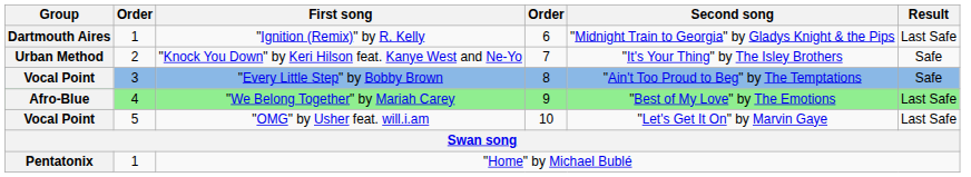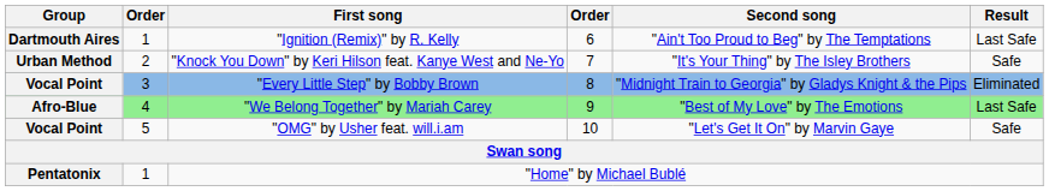"Ignition (Remix)" by R. Kelly | Second song: "Midnight Train to Georgia" by Gladys Knight & the Pips -> "Ain't Too Proud to Beg" by The Temptations
"Every Little Step" by Bobby Brown | Second song: "Ain't Too Proud to Beg" by The Temptations -> "Midnight Train to Georgia" by Gladys Knight & the Pips
"Every Little Step" by Bobby Brown | Result: Safe -> Eliminated
"OMG" by Usher feat. will.i.am | Result: Last Safe -> Safe
